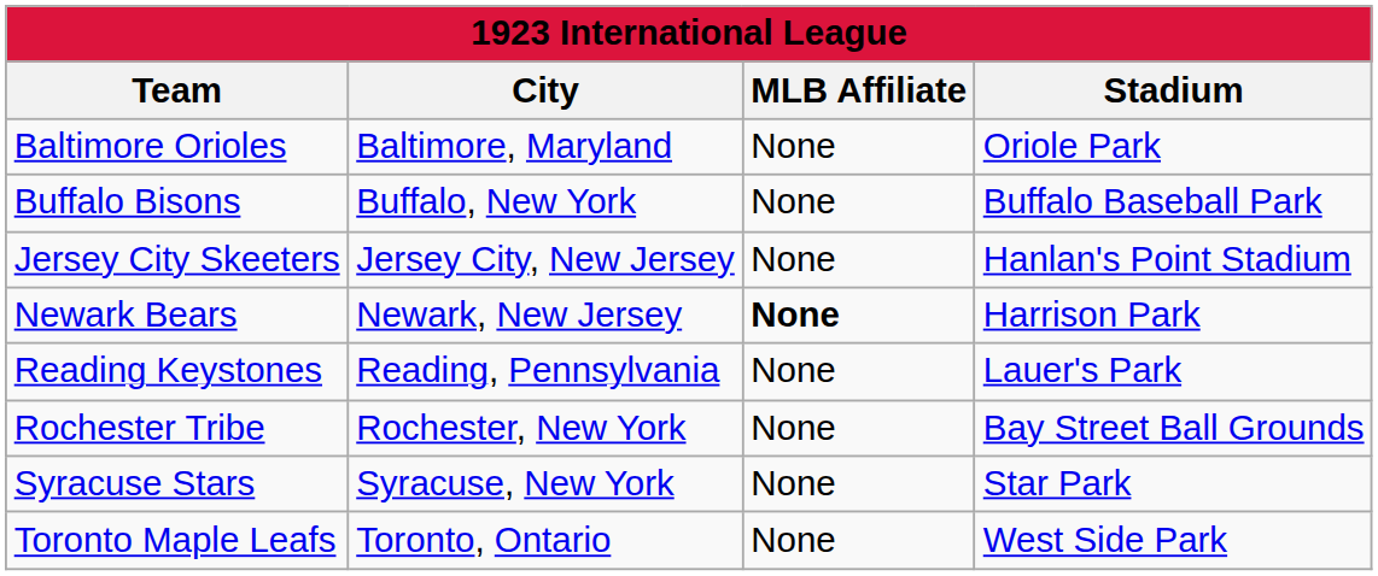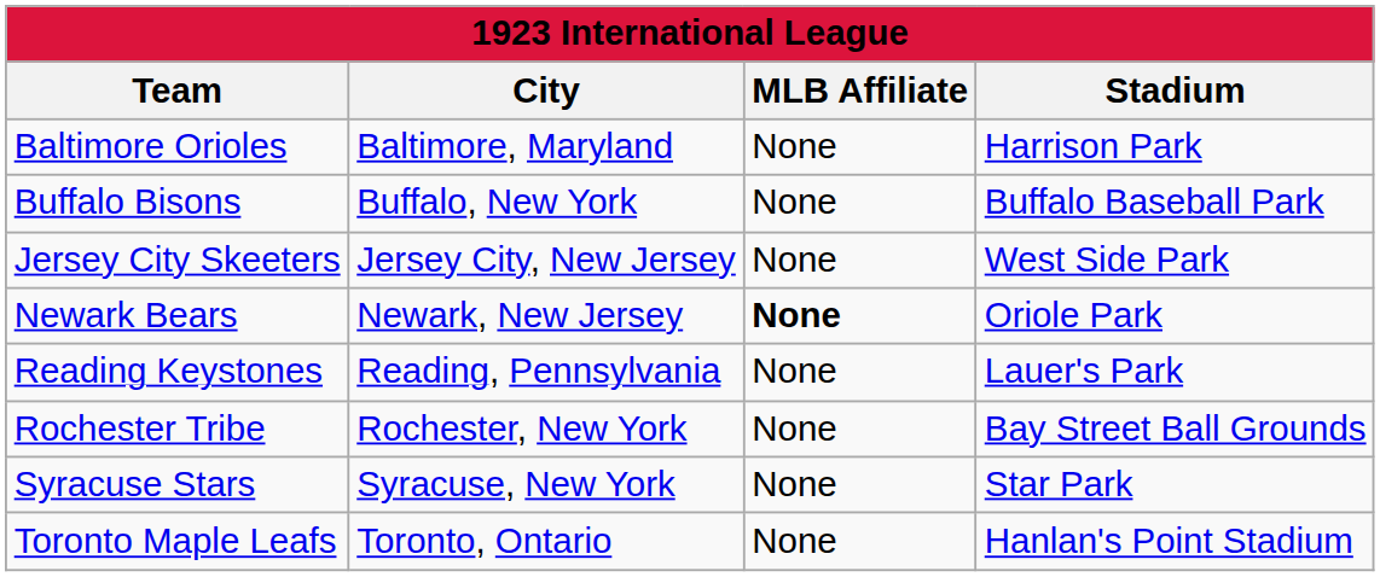Baltimore Orioles | Stadium: Oriole Park -> Harrison Park
Jersey City Skeeters | Stadium: Hanlan's Point Stadium -> West Side Park
Newark Bears | Stadium: Harrison Park -> Oriole Park
Toronto Maple Leafs | Stadium: West Side Park -> Hanlan's Point Stadium
